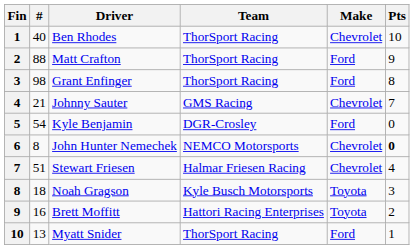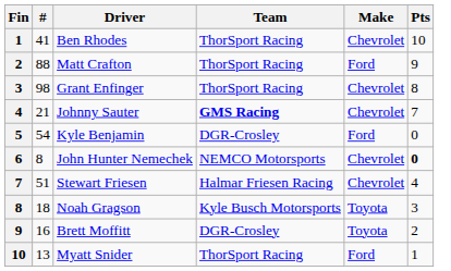Ben Rhodes | #: 40 -> 41
Grant Enfinger | Make: Ford -> Chevrolet
Johnny Sauter | Team: normal -> bold
Brett Moffitt | Team: Hattori Racing Enterprises -> DGR-Crosley
